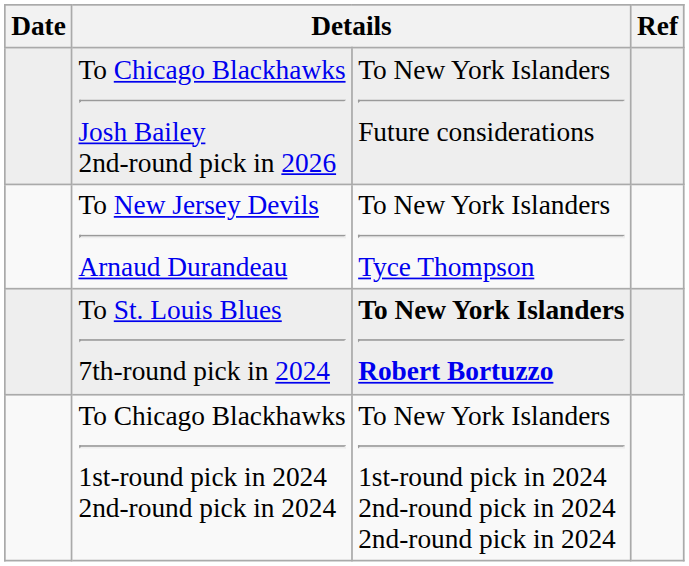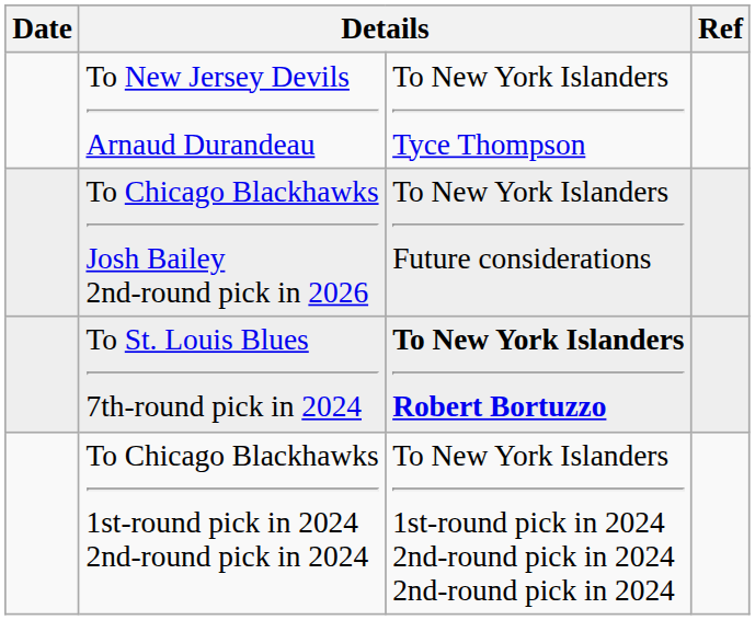rows swapped: To Chicago Blackhawks Josh Bailey 2nd-round pick in 2026 <-> To New Jersey Devils Arnaud Durandeau
